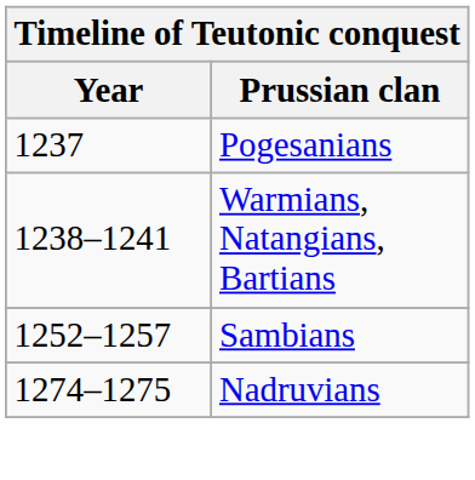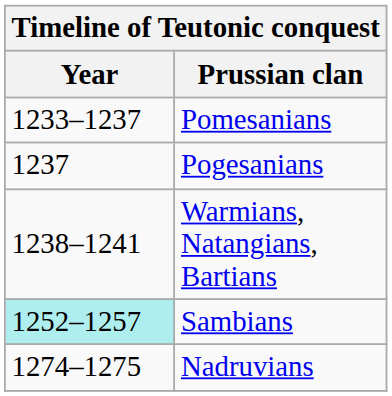+ row: 1233–1237 | Pomesanians
Sambians | Year: no background -> paleturquoise background
